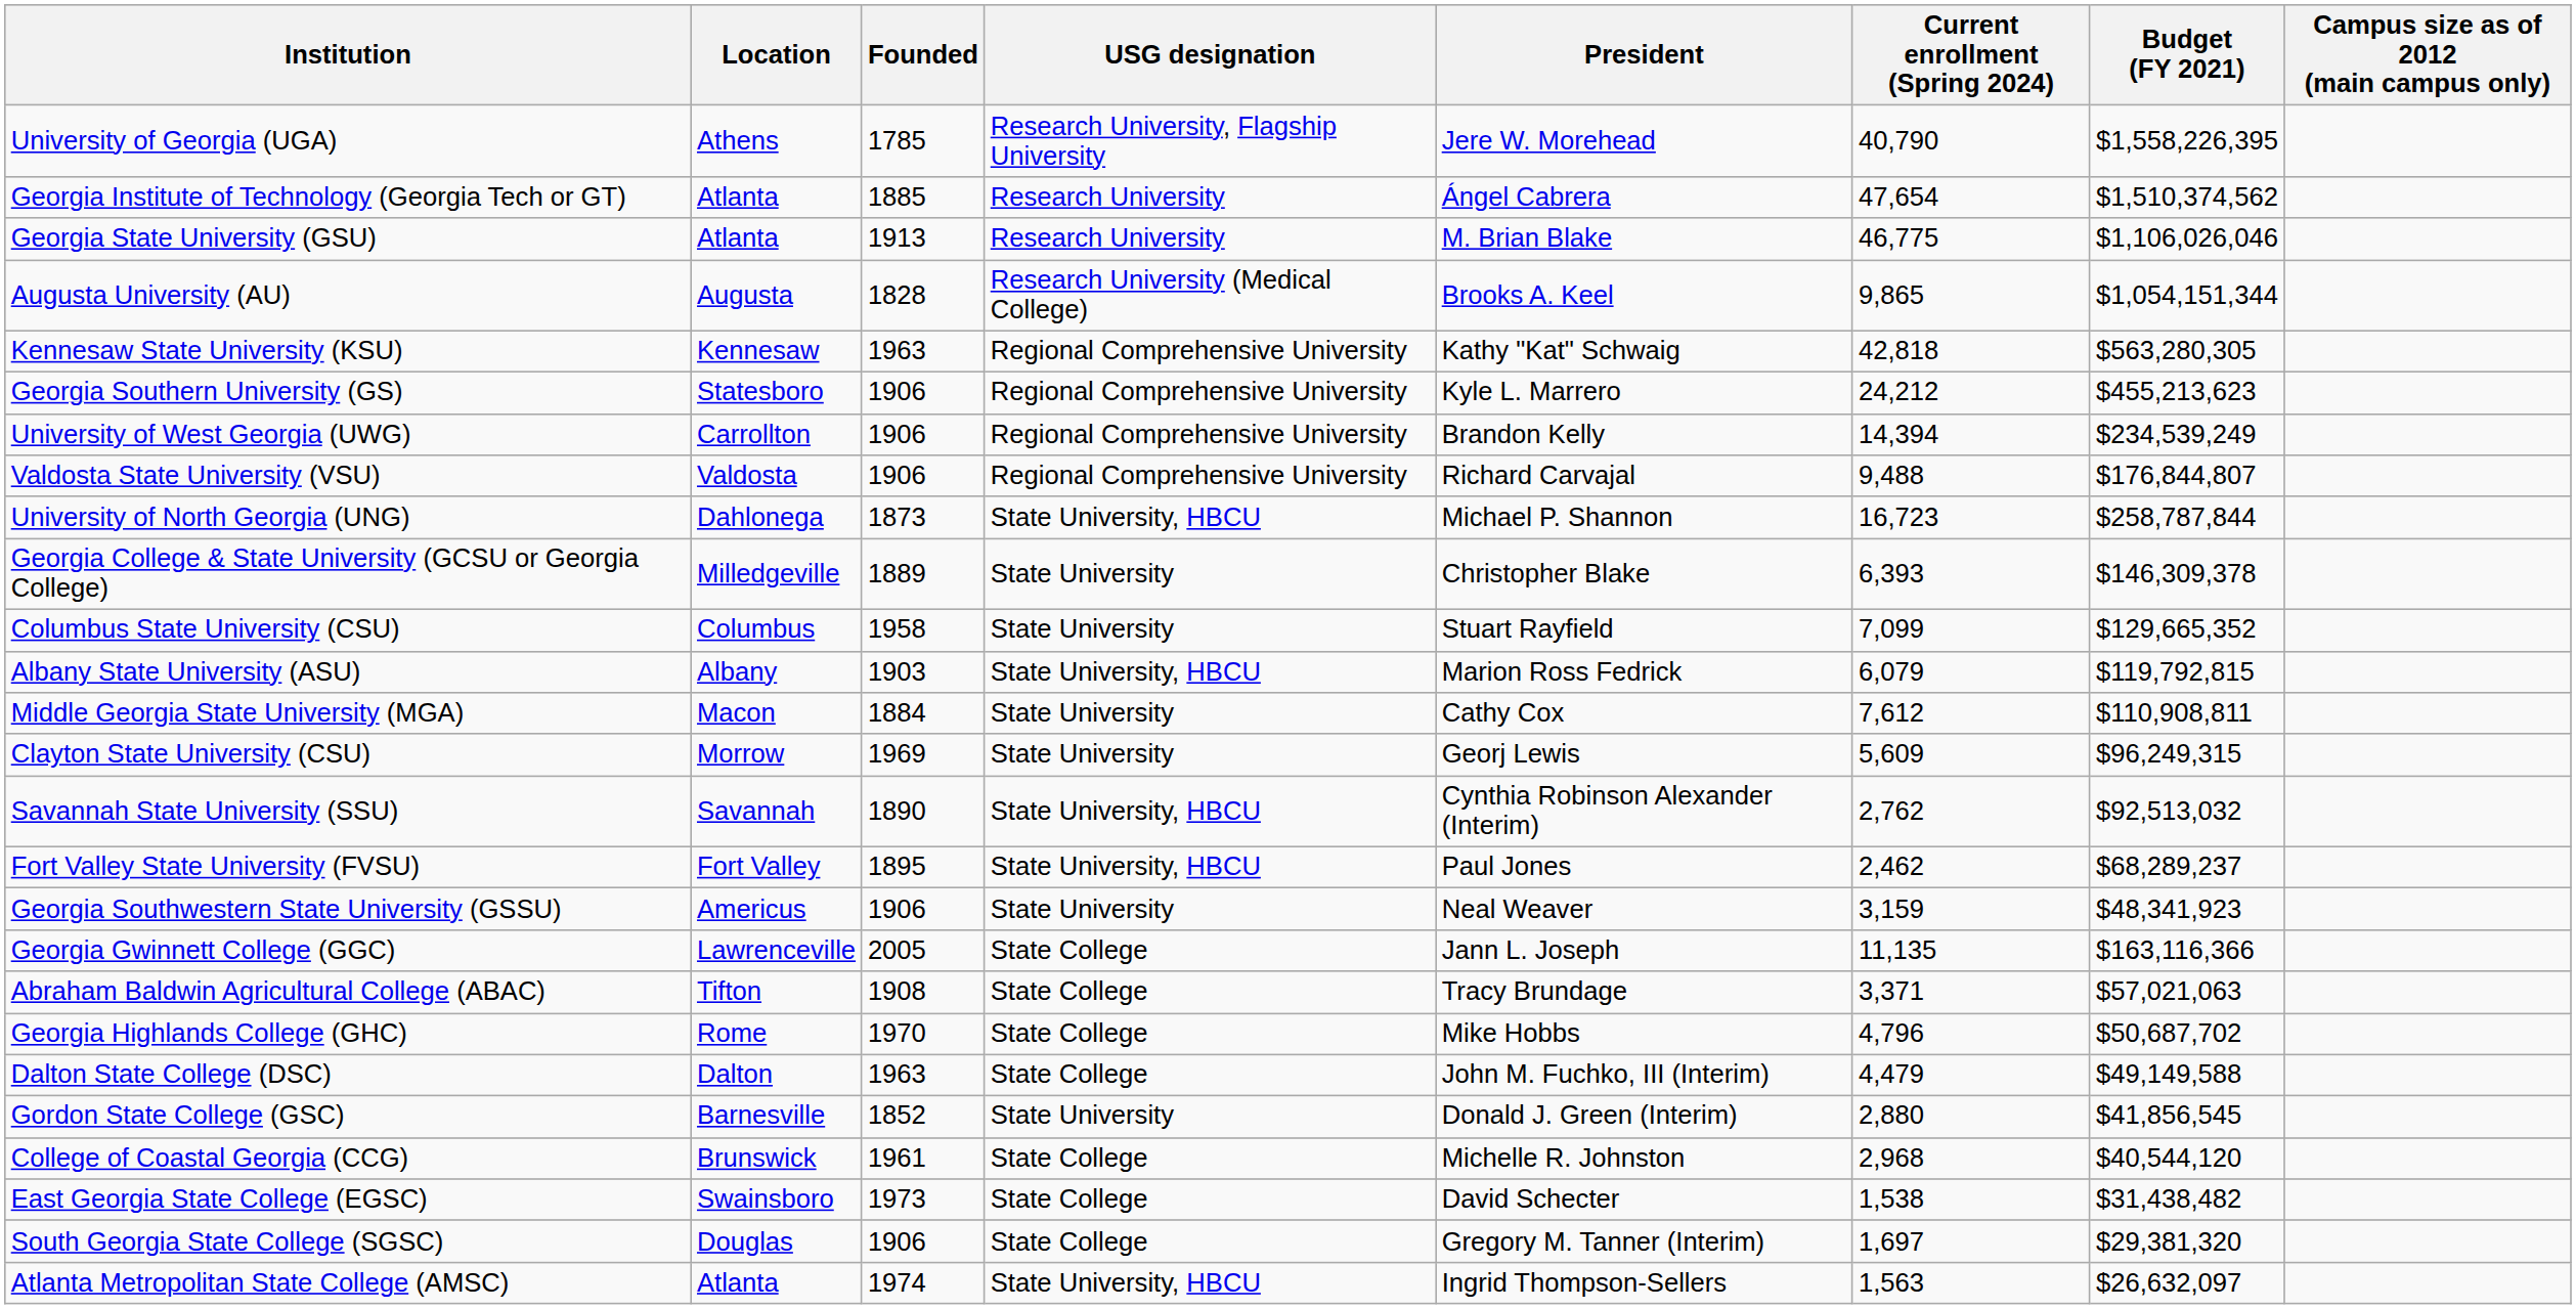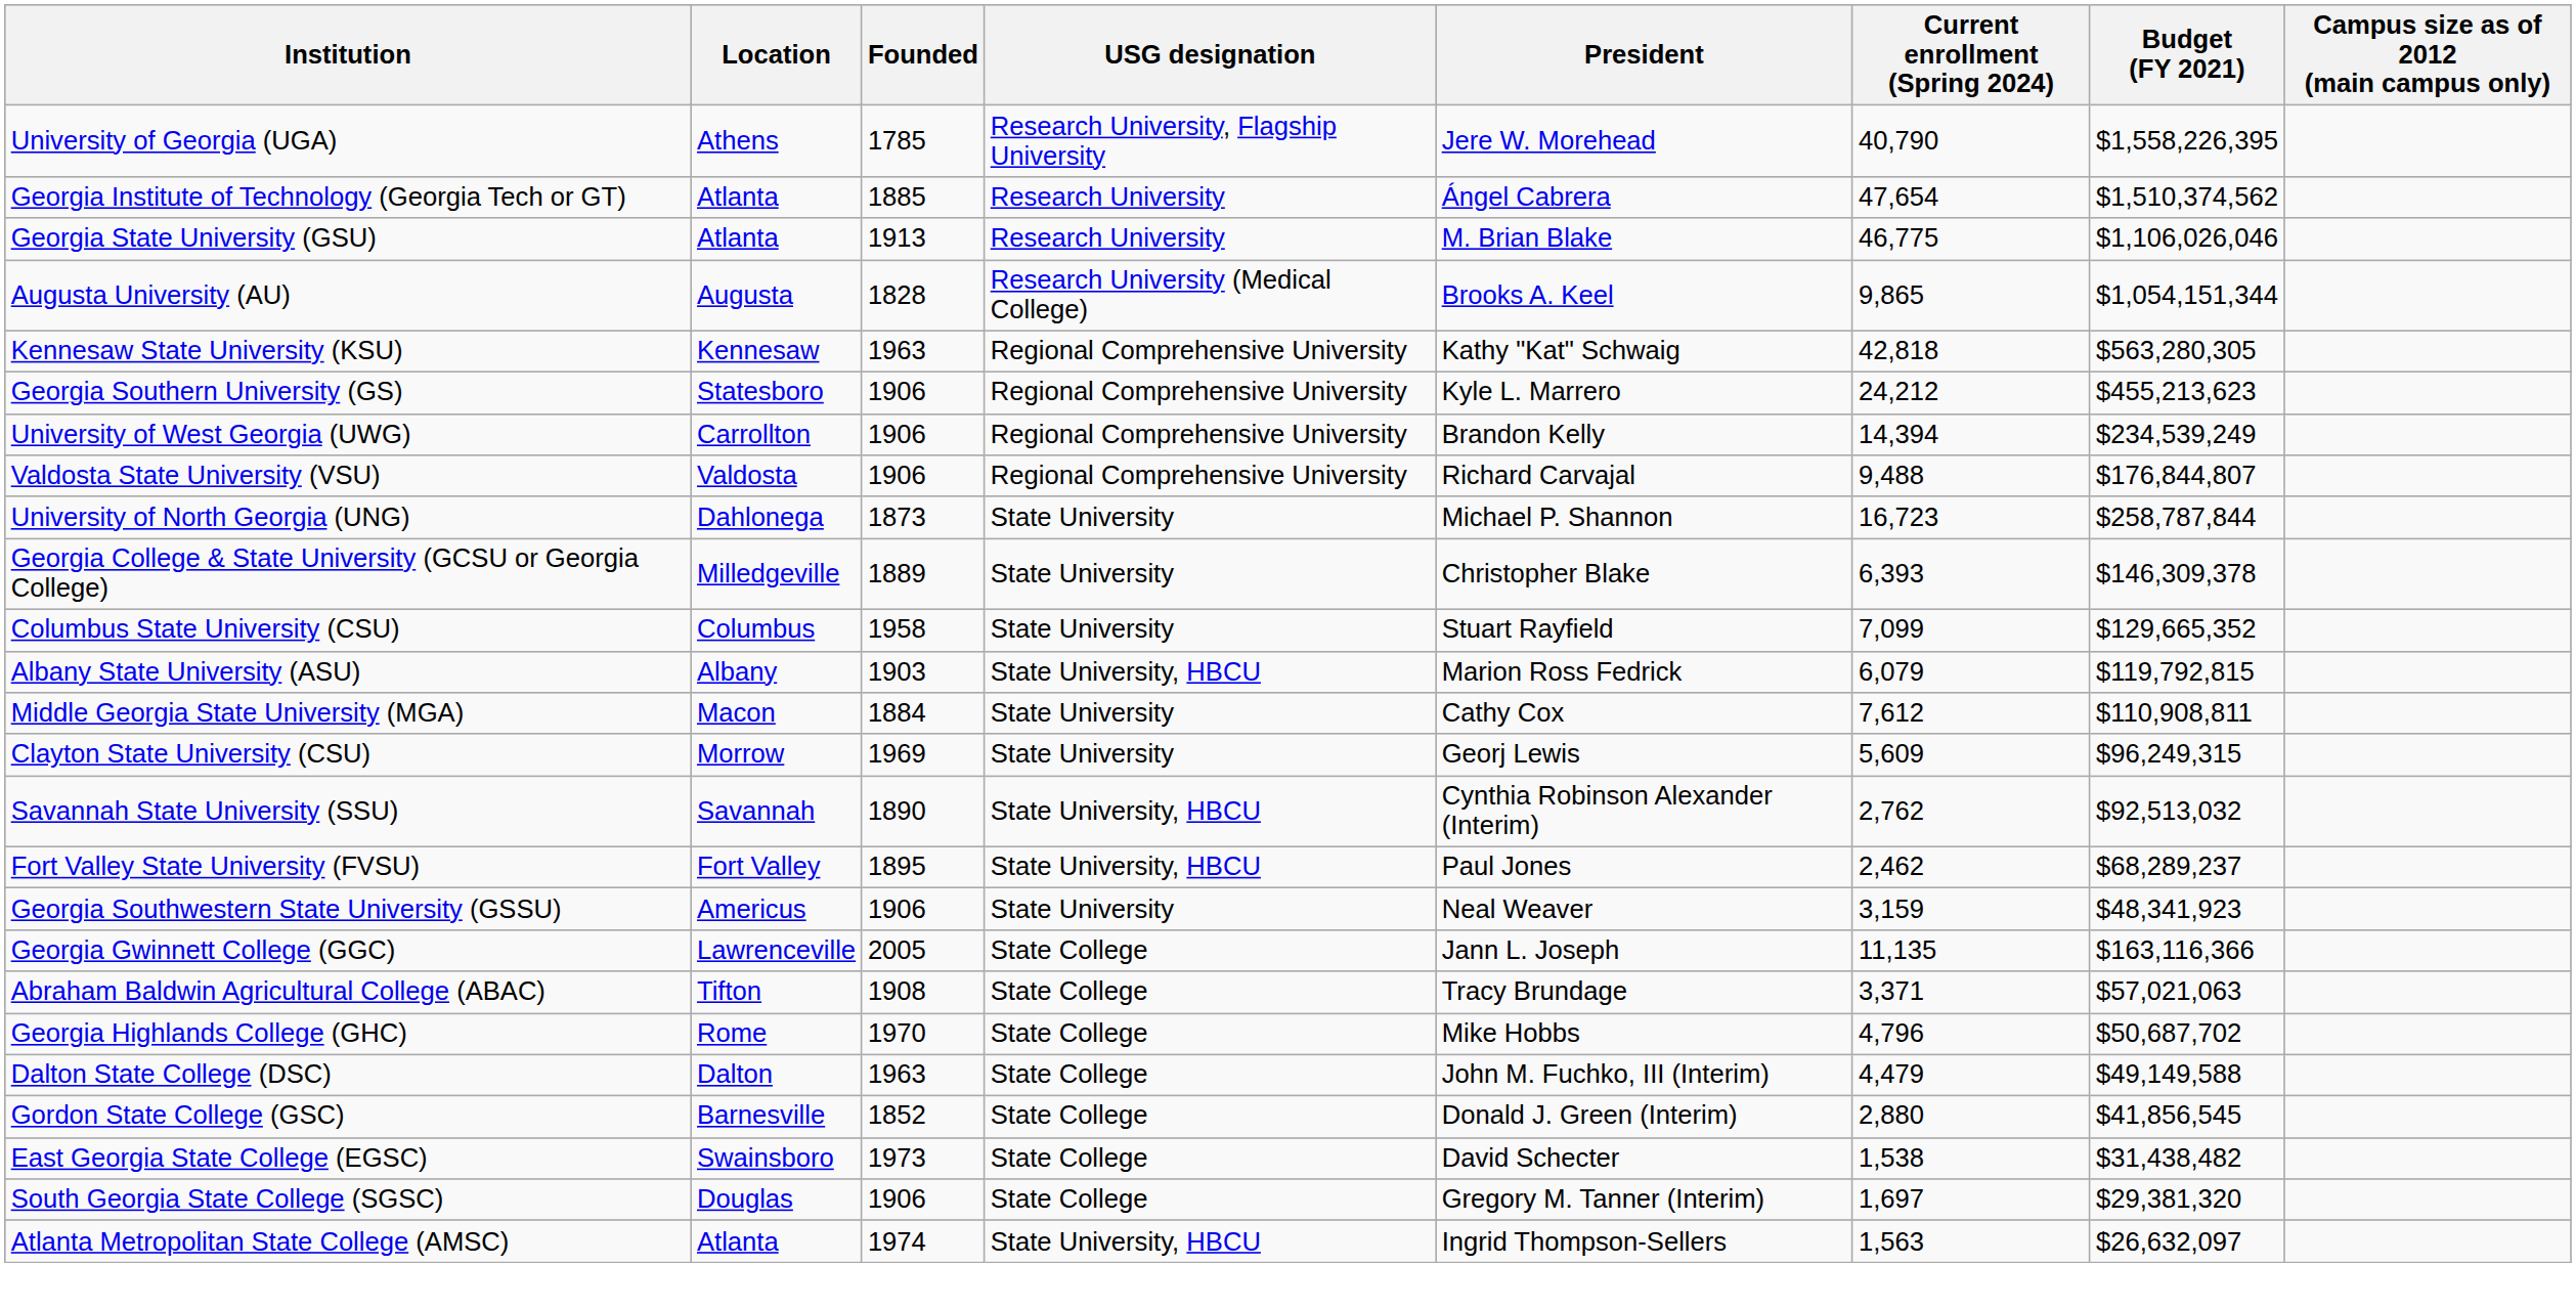University of North Georgia (UNG) | USG designation: State University, HBCU -> State University
Gordon State College (GSC) | USG designation: State University -> State College
- row: College of Coastal Georgia (CCG) | Brunswick | 1961 | State College | Michelle R. Johnston | 2,968 | $40,544,120
